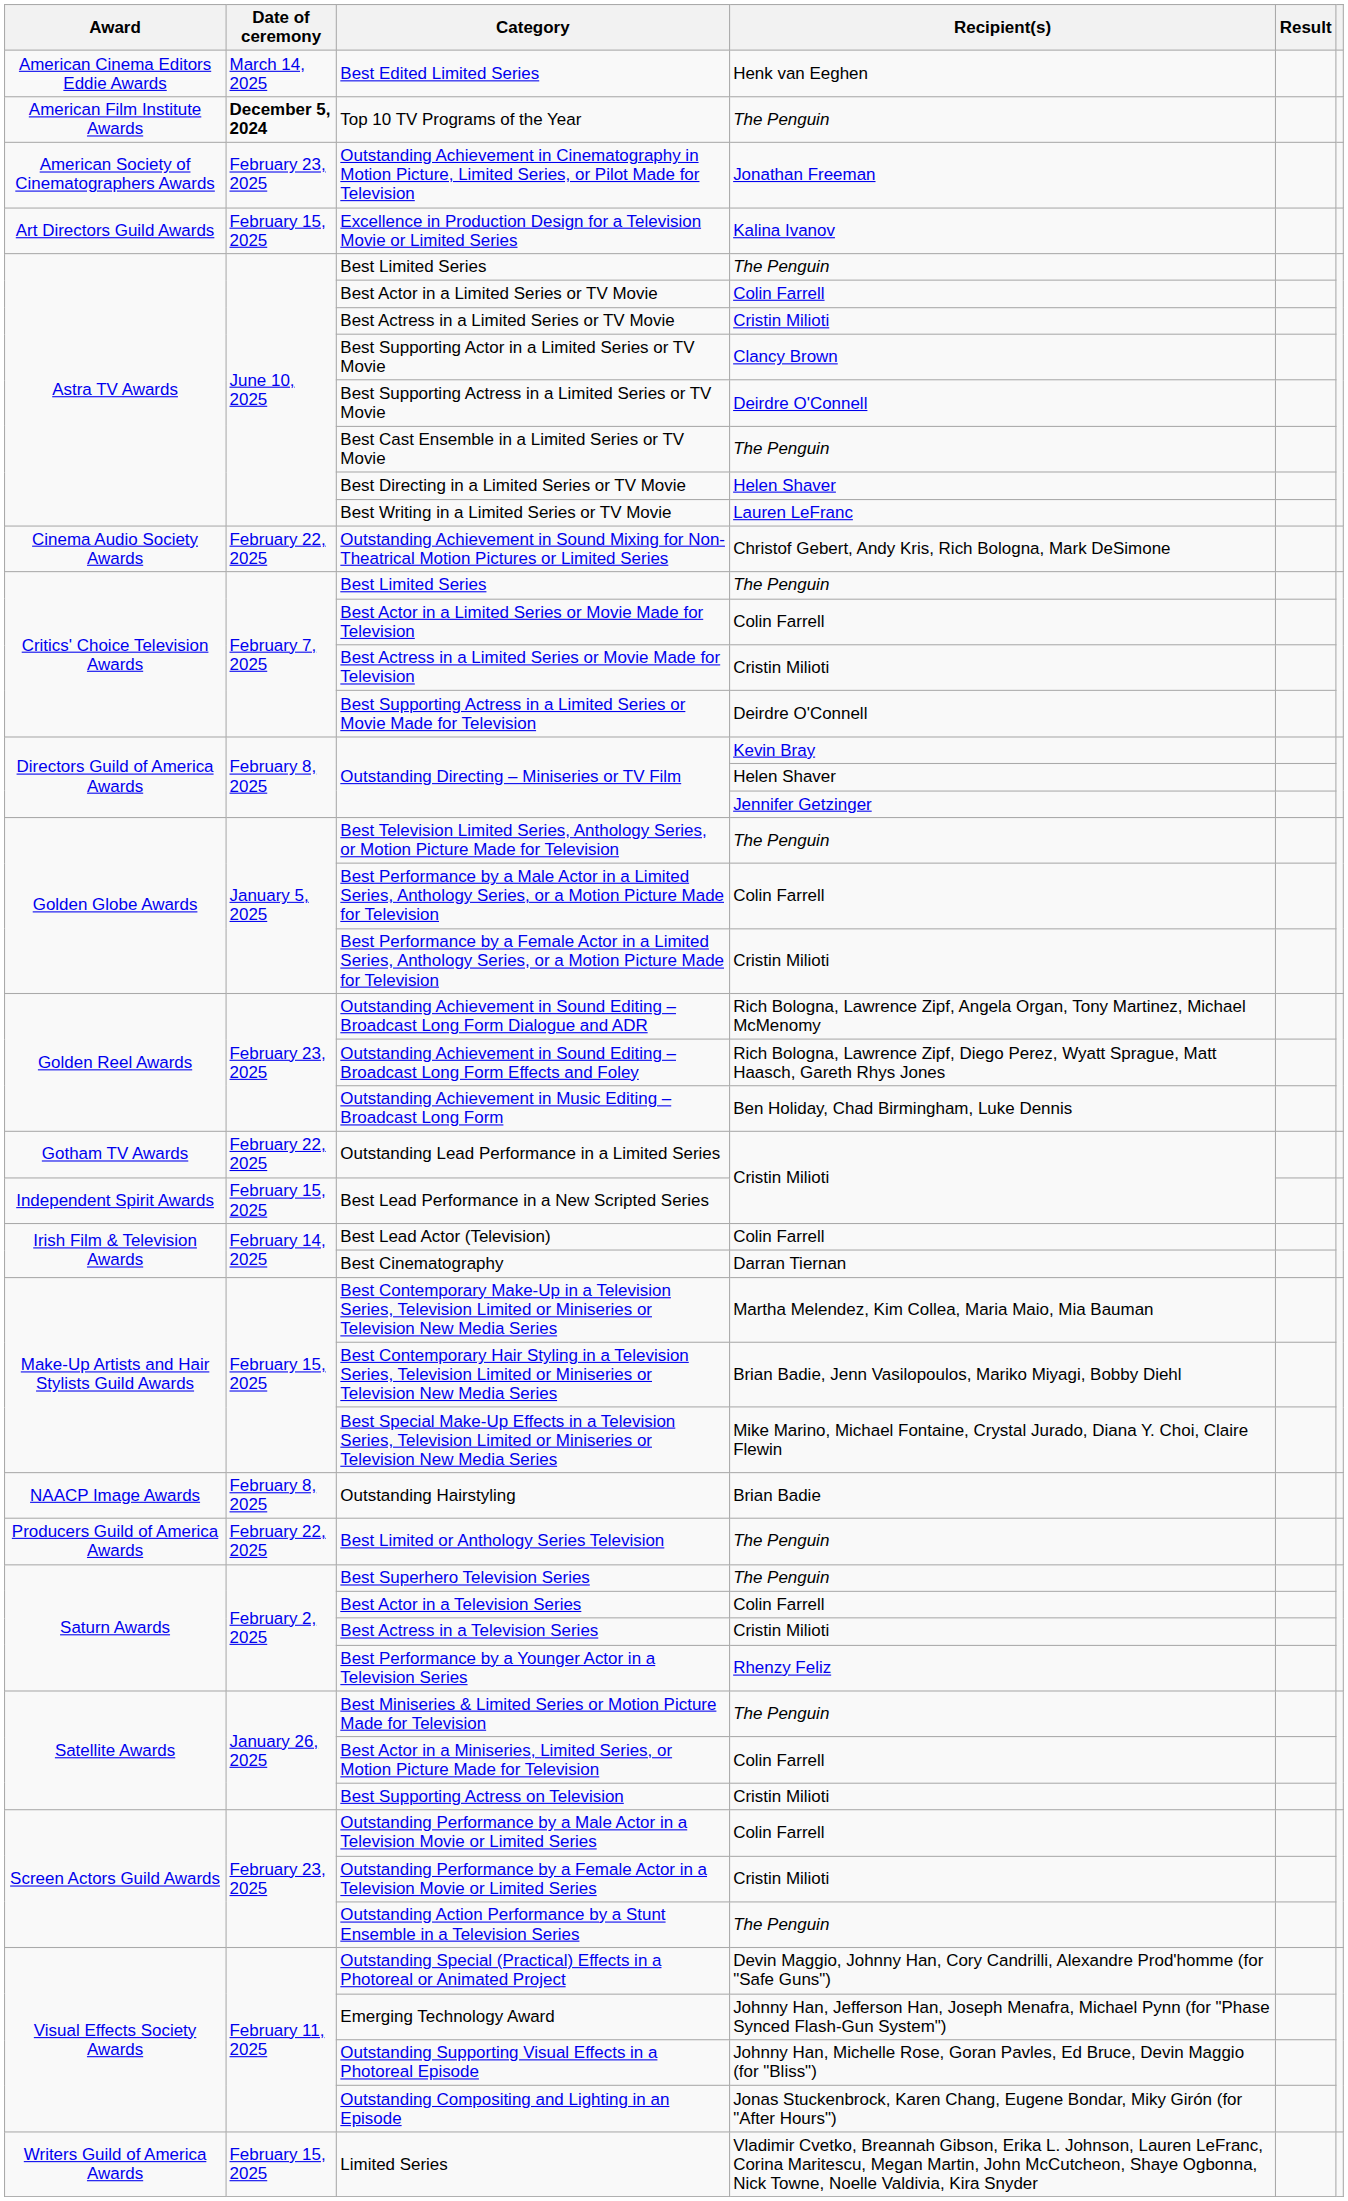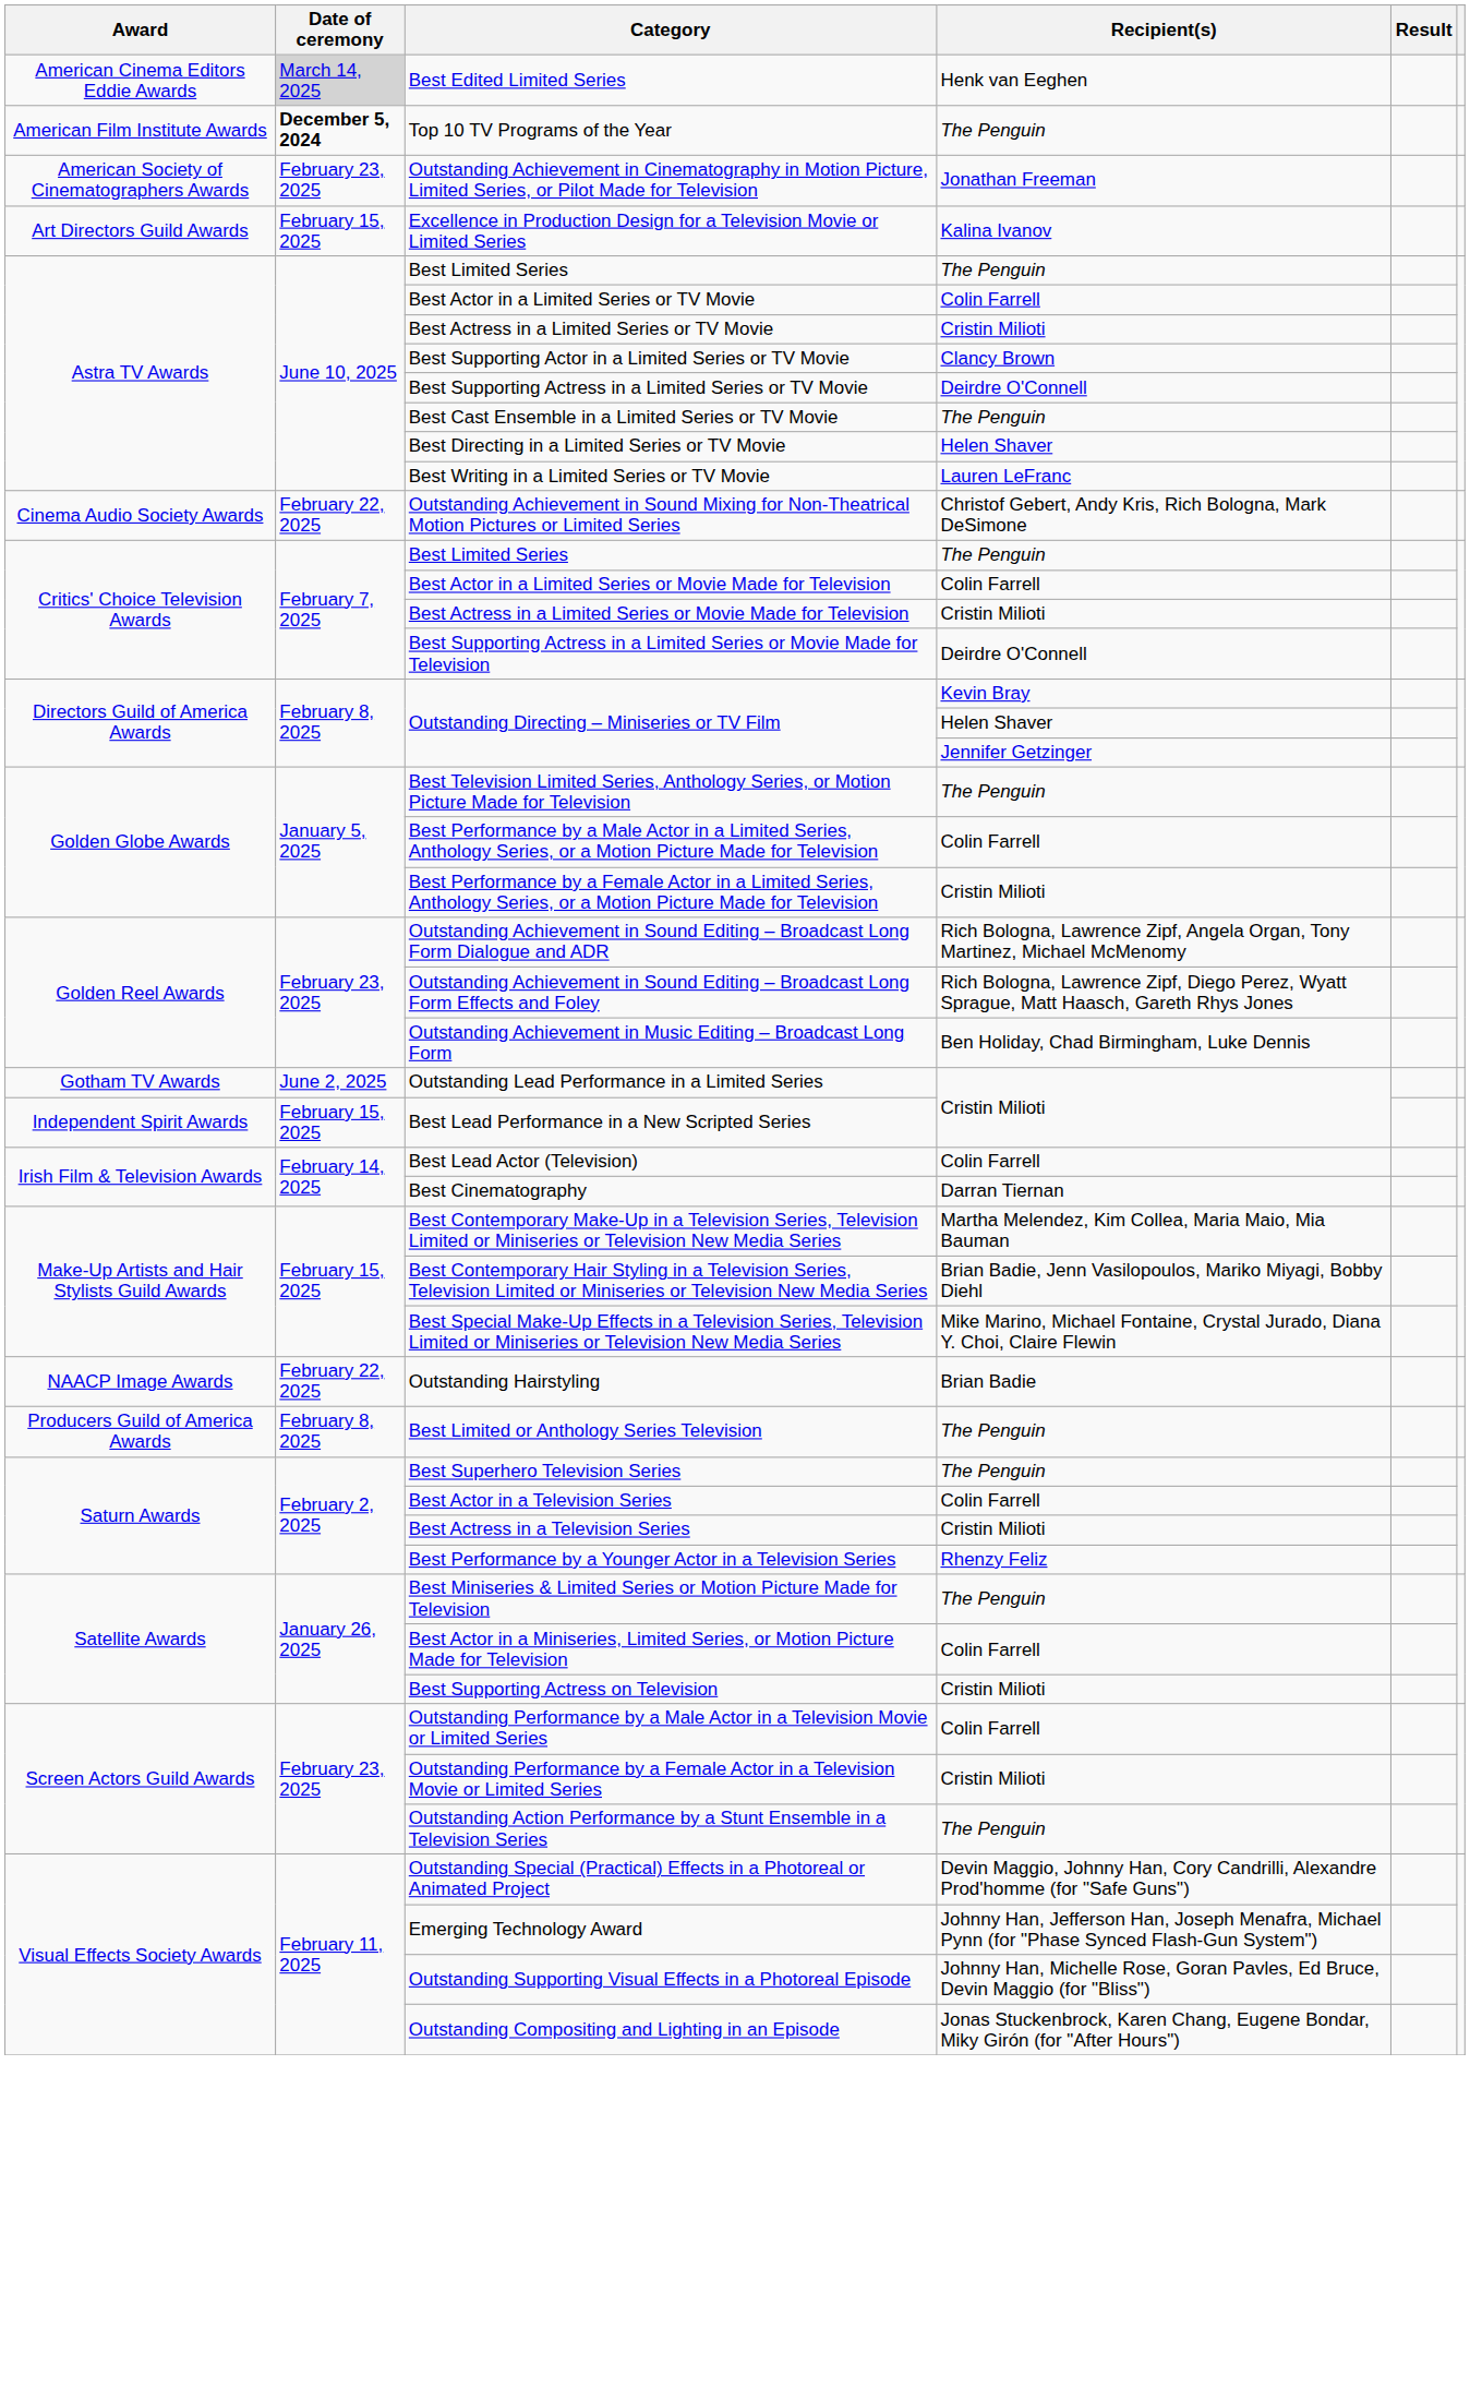Best Edited Limited Series | Date of ceremony: no background -> lightgrey background
Outstanding Lead Performance in a Limited Series | Date of ceremony: February 22, 2025 -> June 2, 2025
Outstanding Hairstyling | Date of ceremony: February 8, 2025 -> February 22, 2025
Best Limited or Anthology Series Television | Date of ceremony: February 22, 2025 -> February 8, 2025
- row: Writers Guild of America Awards | February 15, 2025 | Limited Series | Vladimir Cvetko, Breannah Gibson, Erika L. Johnson, Lauren LeFranc, Corina Maritescu, Megan Martin, John McCutcheon, Shaye Ogbonna, Nick Towne, Noelle Valdivia, Kira Snyder
